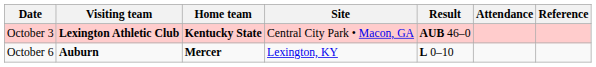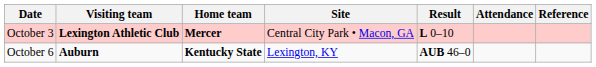October 3 | Home team: Kentucky State -> Mercer
October 3 | Result: AUB 46–0 -> L 0–10
October 6 | Home team: Mercer -> Kentucky State
October 6 | Result: L 0–10 -> AUB 46–0
